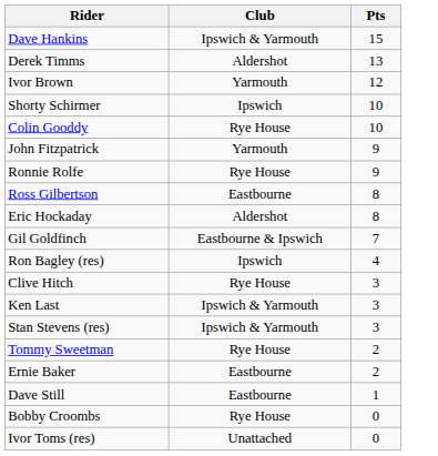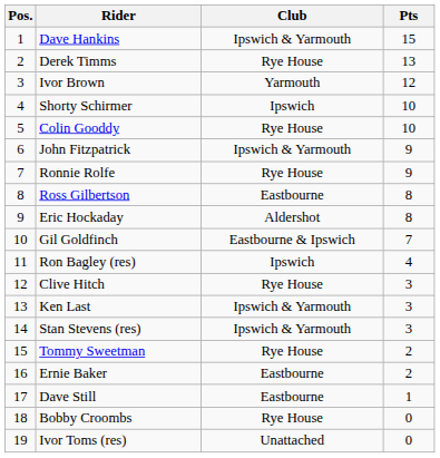+ column: Pos. | 1 | 2 | 3 | 4 | 5 | 6 | 7 | 8 | 9 | 10 | 11 | 12 | 13 | 14 | 15 | 16 | 17 | 18 | 19
Derek Timms | Club: Aldershot -> Rye House
John Fitzpatrick | Club: Yarmouth -> Ipswich & Yarmouth
